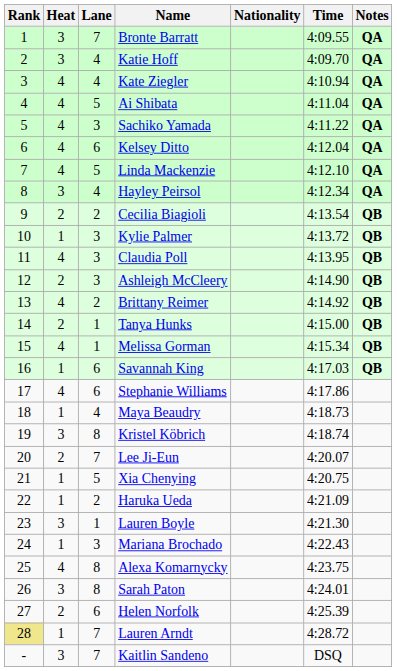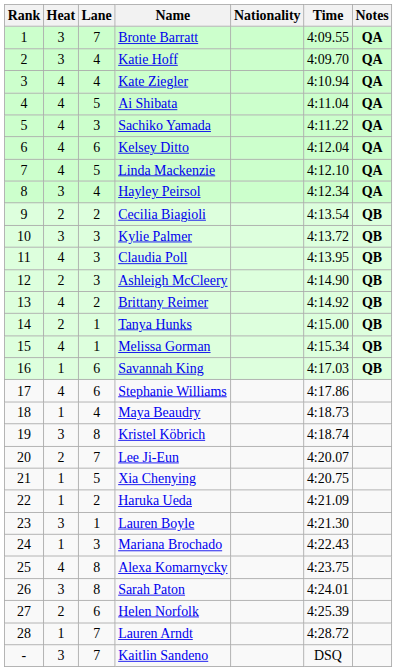Kylie Palmer | Heat: 1 -> 3
Lauren Arndt | Rank: khaki background -> no background
